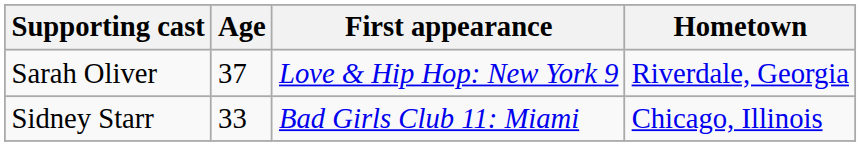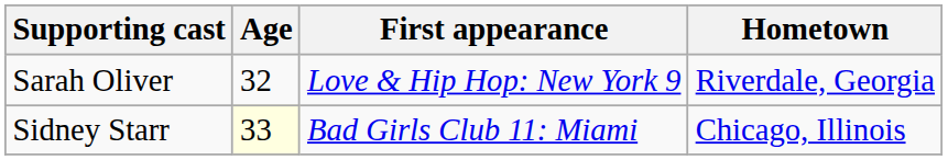Sarah Oliver | Age: 37 -> 32
Sidney Starr | Age: no background -> lightyellow background
